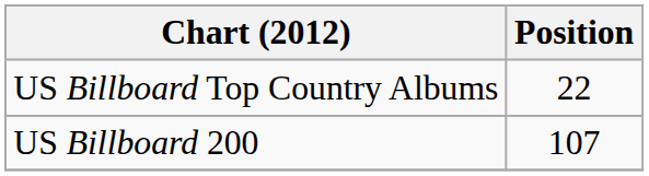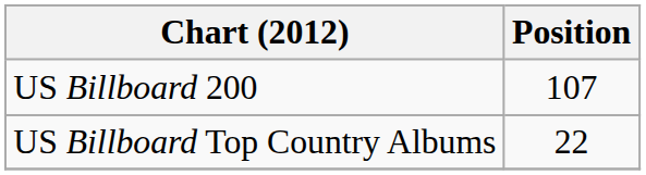rows swapped: US Billboard Top Country Albums <-> US Billboard 200
